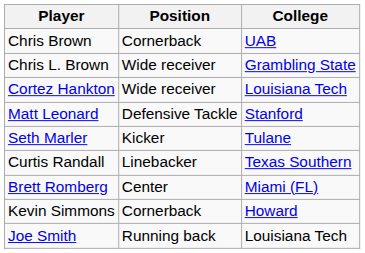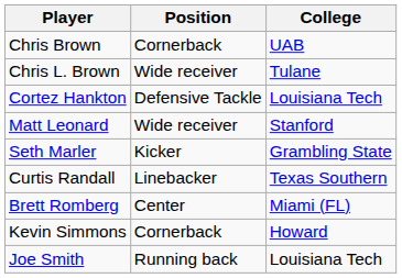Chris L. Brown | College: Grambling State -> Tulane
Cortez Hankton | Position: Wide receiver -> Defensive Tackle
Matt Leonard | Position: Defensive Tackle -> Wide receiver
Seth Marler | College: Tulane -> Grambling State
